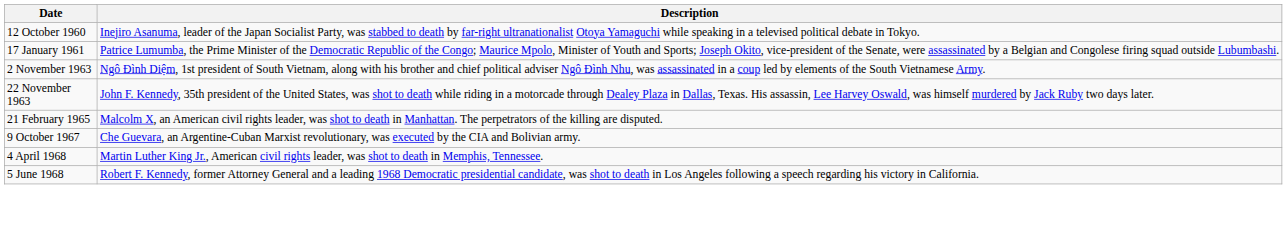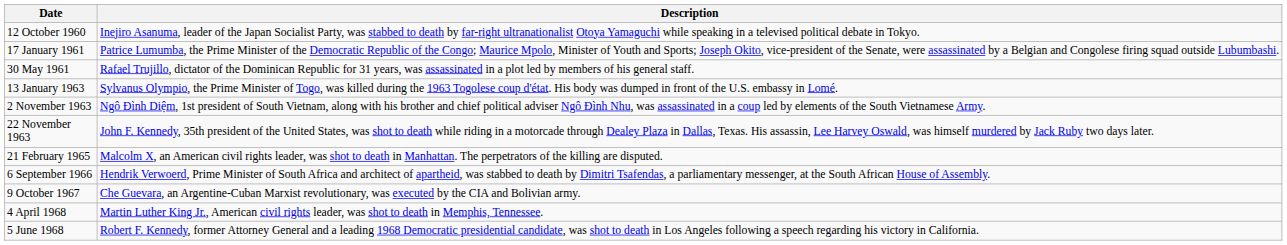+ row: 30 May 1961 | Rafael Trujillo, dictator of the Dominican Republic for 31 years, was assassinated in a plot led by members of his general staff.
+ row: 13 January 1963 | Sylvanus Olympio, the Prime Minister of Togo, was killed during the 1963 Togolese coup d'état. His body was dumped in front of the U.S. embassy in Lomé.
+ row: 6 September 1966 | Hendrik Verwoerd, Prime Minister of South Africa and architect of apartheid, was stabbed to death by Dimitri Tsafendas, a parliamentary messenger, at the South African House of Assembly.
